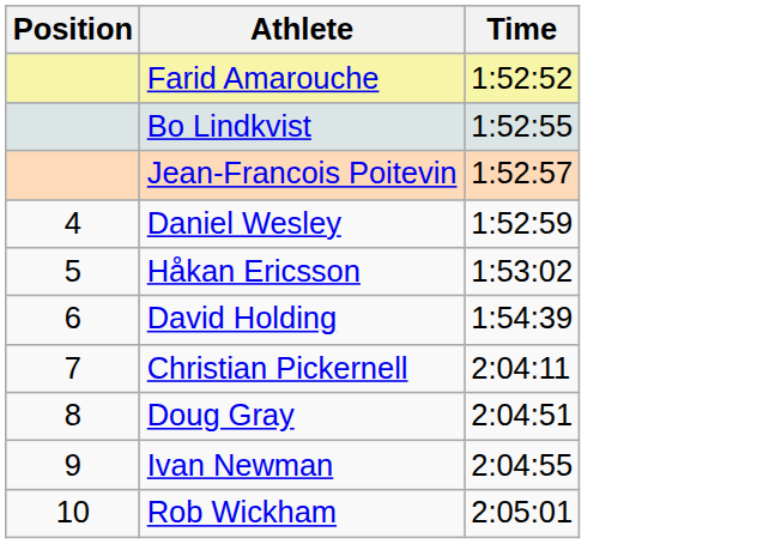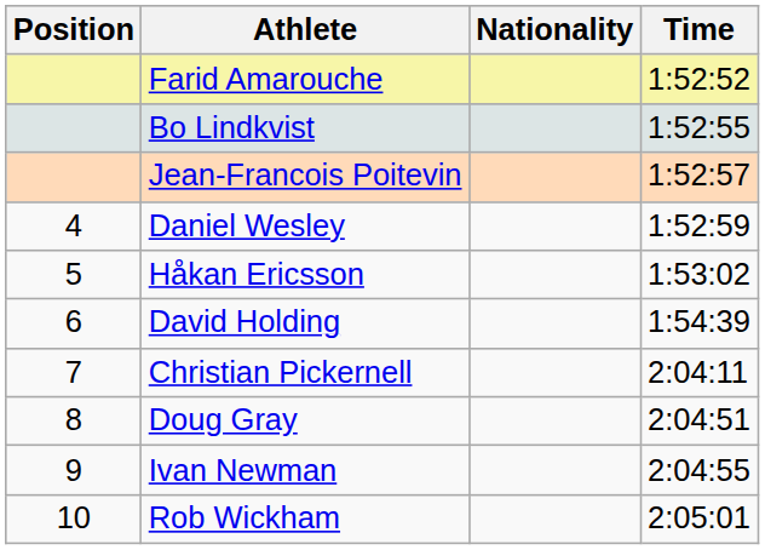+ column: Nationality
